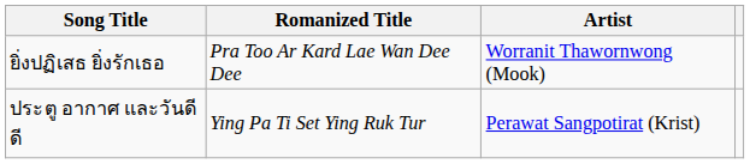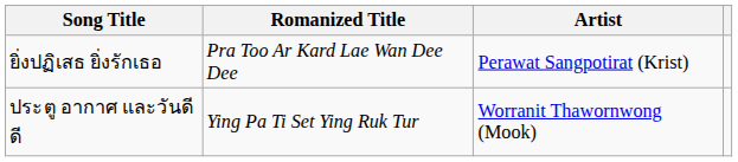ยิ่งปฏิเสธ ยิ่งรักเธอ | Artist: Worranit Thawornwong (Mook) -> Perawat Sangpotirat (Krist)
ประตู อากาศ และวันดีดี | Artist: Perawat Sangpotirat (Krist) -> Worranit Thawornwong (Mook)
